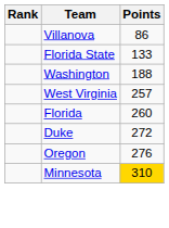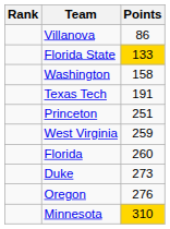Florida State | Points: no background -> gold background
Washington | Points: 188 -> 158
+ row: Texas Tech | 191
+ row: Princeton | 251
West Virginia | Points: 257 -> 259
Duke | Points: 272 -> 273
